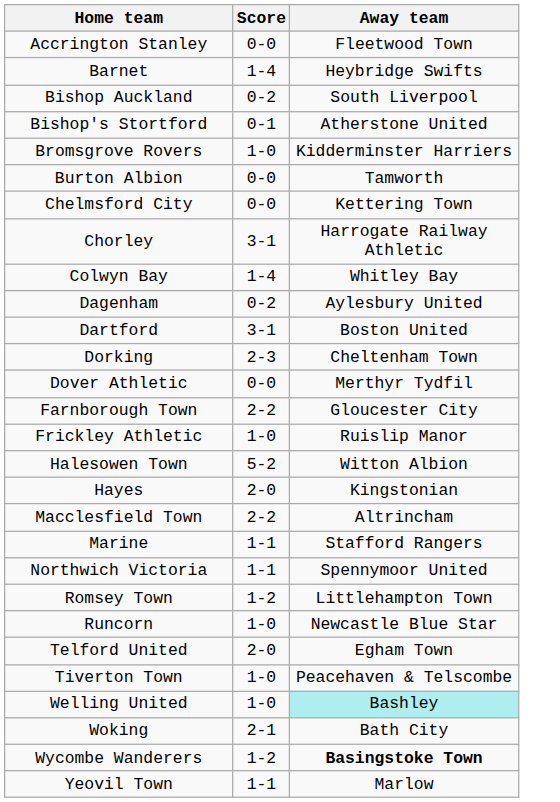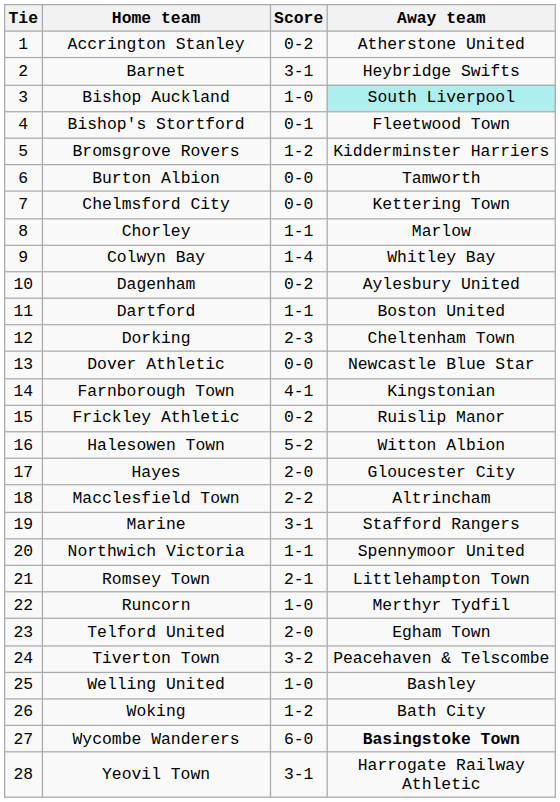+ column: Tie | 1 | 2 | 3 | 4 | 5 | 6 | 7 | 8 | 9 | 10 | 11 | 12 | 13 | 14 | 15 | 16 | 17 | 18 | 19 | 20 | 21 | 22 | 23 | 24 | 25 | 26 | 27 | 28
Accrington Stanley | Score: 0-0 -> 0-2
Accrington Stanley | Away team: Fleetwood Town -> Atherstone United
Barnet | Score: 1-4 -> 3-1
Bishop Auckland | Score: 0-2 -> 1-0
Bishop Auckland | Away team: no background -> paleturquoise background
Bishop's Stortford | Away team: Atherstone United -> Fleetwood Town
Bromsgrove Rovers | Score: 1-0 -> 1-2
Chorley | Score: 3-1 -> 1-1
Chorley | Away team: Harrogate Railway Athletic -> Marlow
Dartford | Score: 3-1 -> 1-1
Dover Athletic | Away team: Merthyr Tydfil -> Newcastle Blue Star
Farnborough Town | Score: 2-2 -> 4-1
Farnborough Town | Away team: Gloucester City -> Kingstonian
Frickley Athletic | Score: 1-0 -> 0-2
Hayes | Away team: Kingstonian -> Gloucester City
Marine | Score: 1-1 -> 3-1
Romsey Town | Score: 1-2 -> 2-1
Runcorn | Away team: Newcastle Blue Star -> Merthyr Tydfil
Tiverton Town | Score: 1-0 -> 3-2
Welling United | Away team: paleturquoise background -> no background
Woking | Score: 2-1 -> 1-2
Wycombe Wanderers | Score: 1-2 -> 6-0
Yeovil Town | Score: 1-1 -> 3-1
Yeovil Town | Away team: Marlow -> Harrogate Railway Athletic
